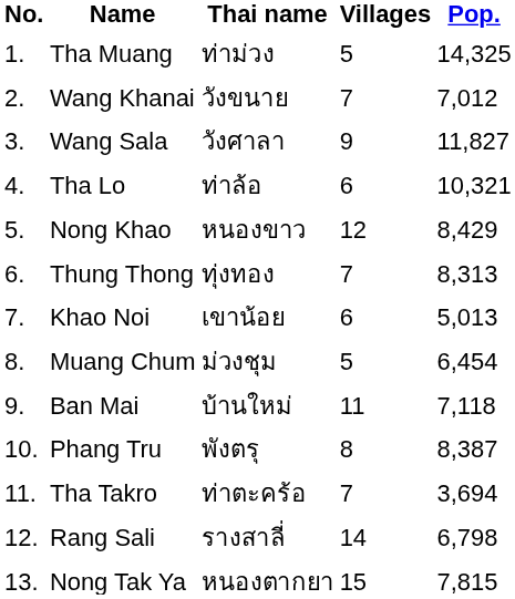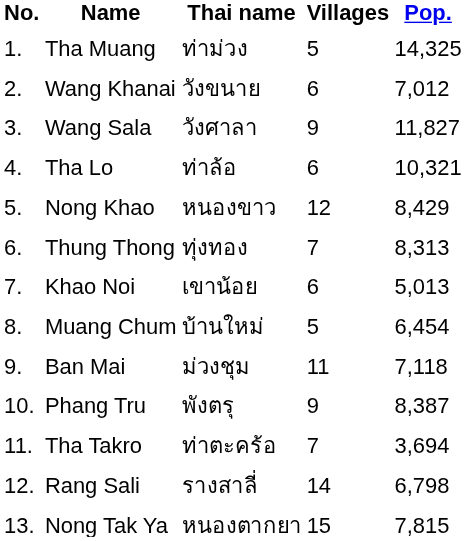Wang Khanai | Villages: 7 -> 6
Muang Chum | Thai name: ม่วงชุม -> บ้านใหม่
Ban Mai | Thai name: บ้านใหม่ -> ม่วงชุม
Phang Tru | Villages: 8 -> 9
